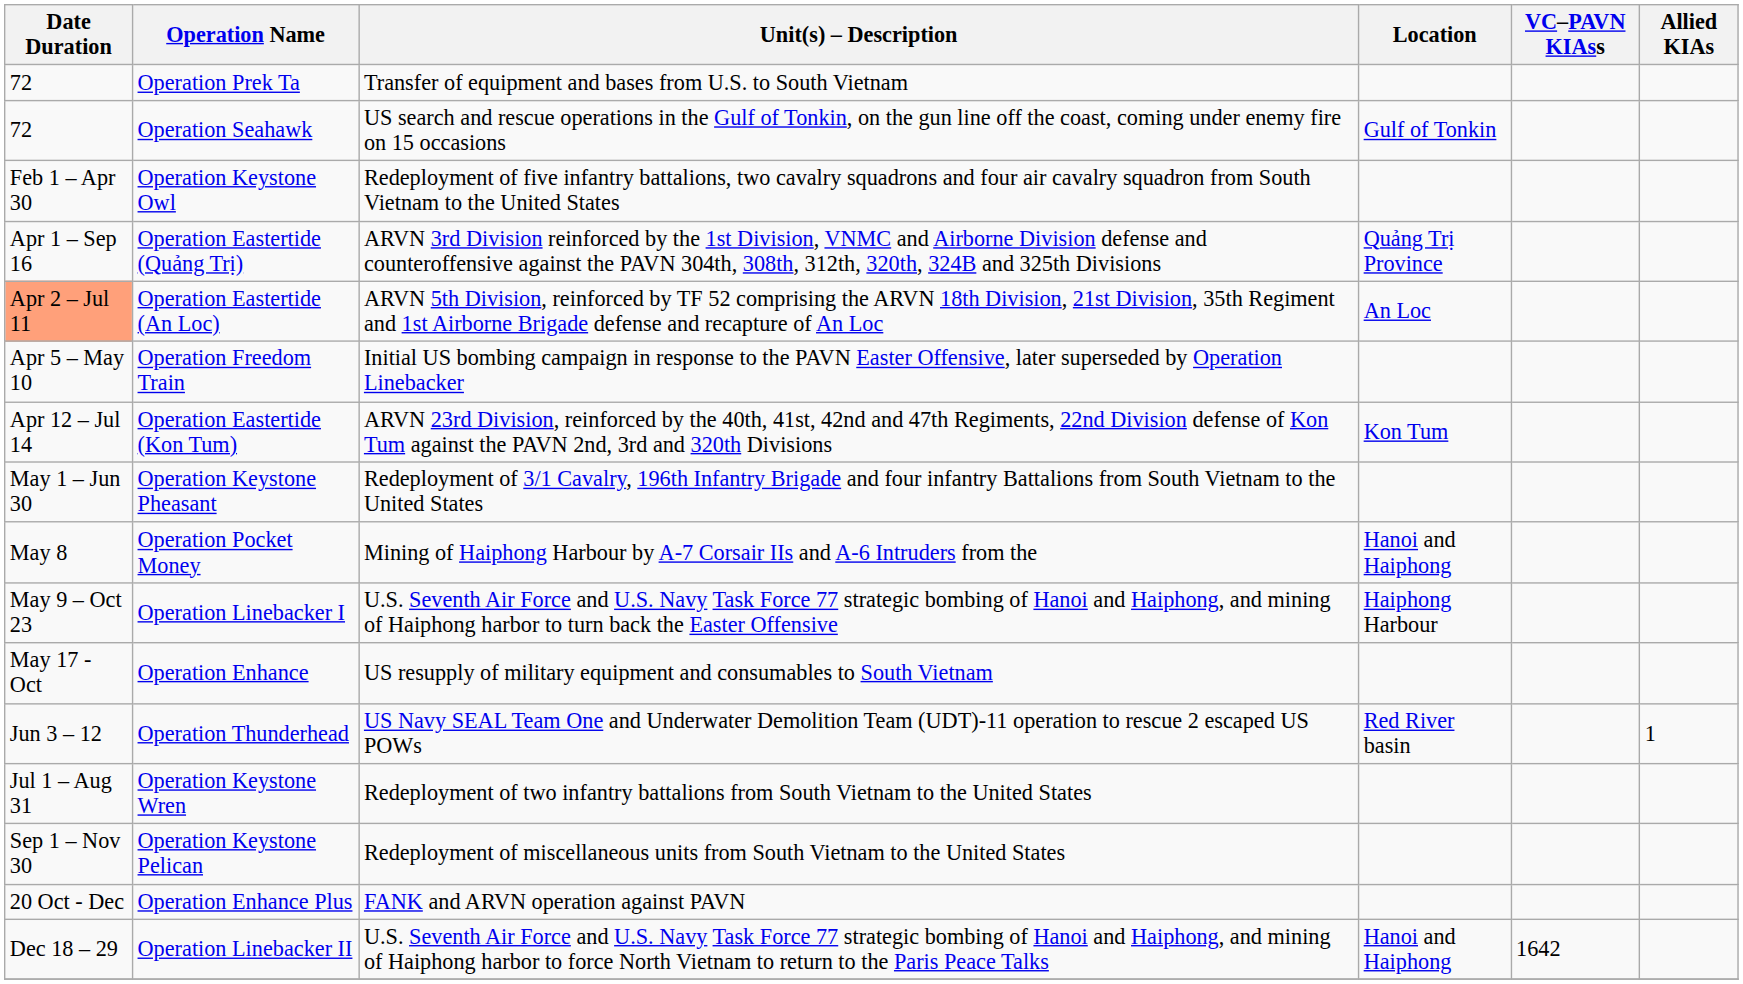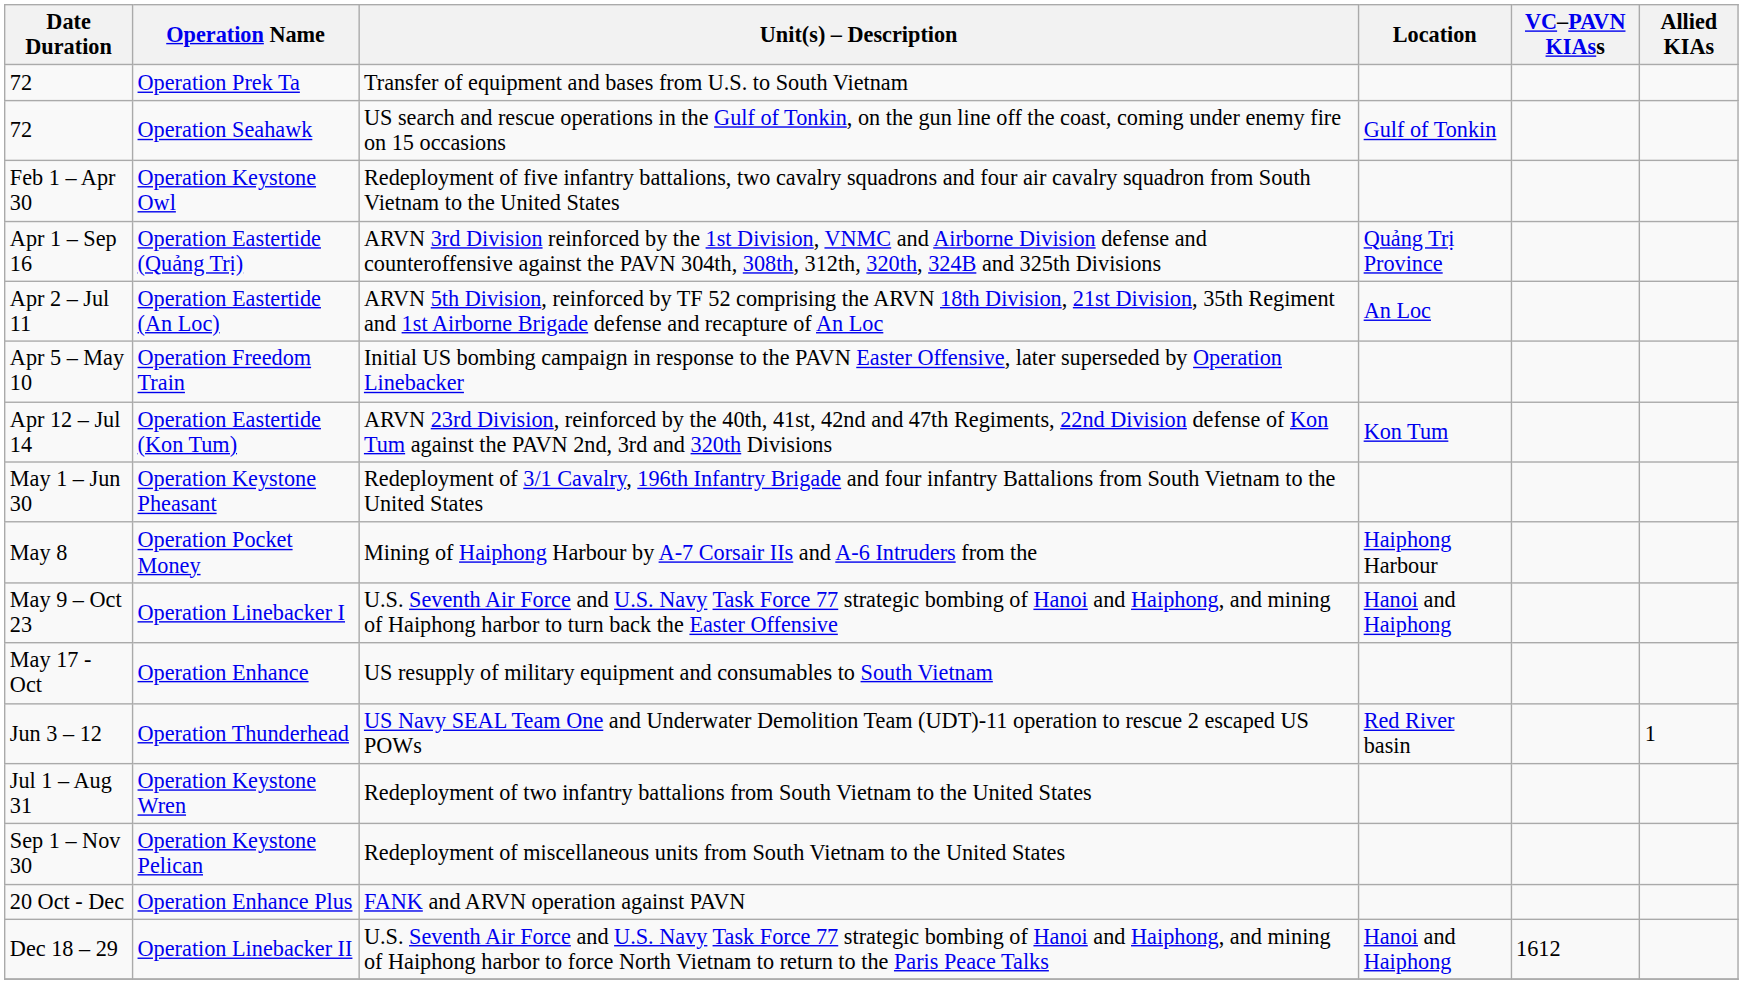Operation Eastertide (An Loc) | Date Duration: lightsalmon background -> no background
Operation Pocket Money | Location: Hanoi and Haiphong -> Haiphong Harbour
Operation Linebacker I | Location: Haiphong Harbour -> Hanoi and Haiphong
Operation Linebacker II | VC–PAVN KIAss: 1642 -> 1612
